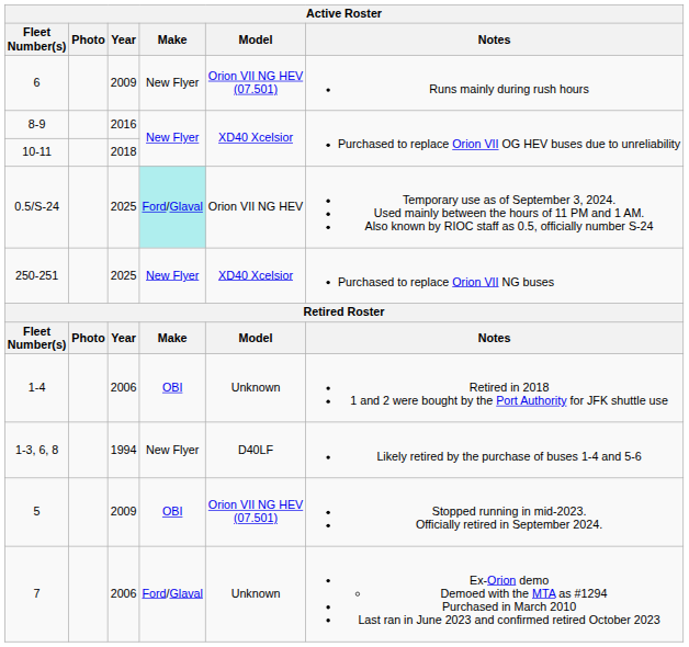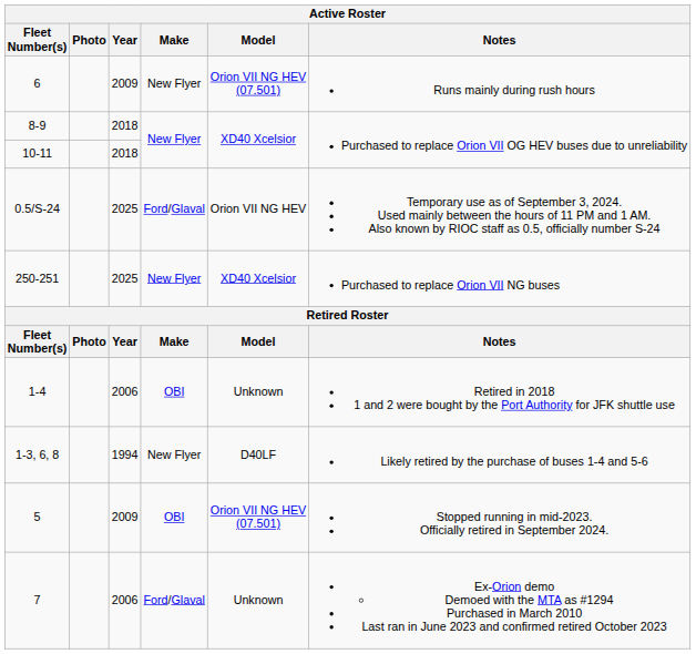8-9 | Year: 2016 -> 2018
0.5/S-24 | Make: paleturquoise background -> no background
